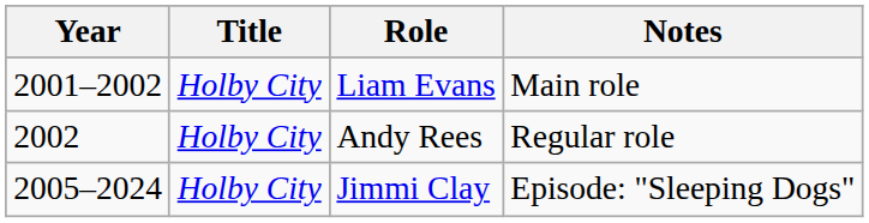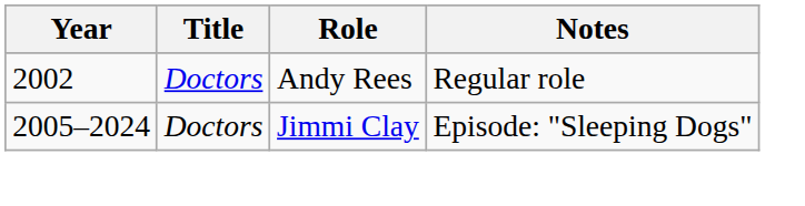- row: 2001–2002 | Holby City | Liam Evans | Main role
Andy Rees | Title: Holby City -> Doctors
Jimmi Clay | Title: Holby City -> Doctors
